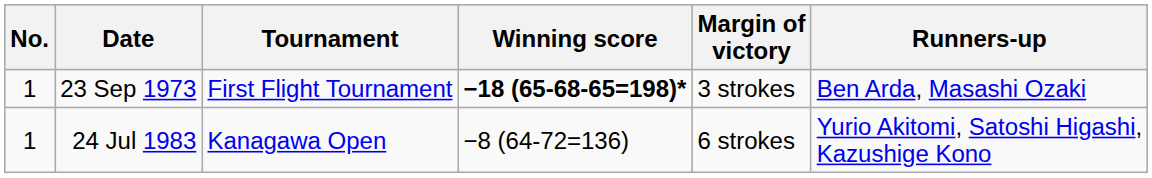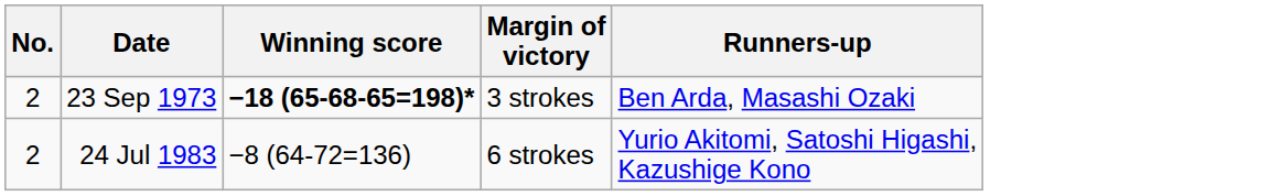- column: Tournament | First Flight Tournament | Kanagawa Open
23 Sep 1973 | No.: 1 -> 2
24 Jul 1983 | No.: 1 -> 2
